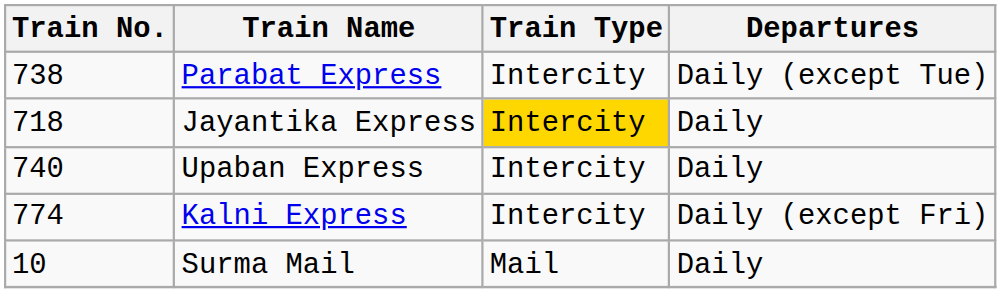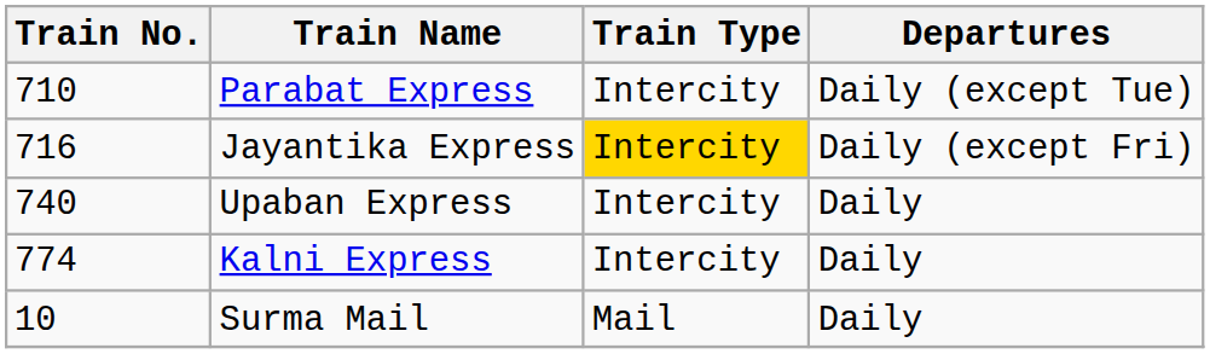Parabat Express | Train No.: 738 -> 710
Jayantika Express | Train No.: 718 -> 716
Jayantika Express | Departures: Daily -> Daily (except Fri)
Kalni Express | Departures: Daily (except Fri) -> Daily
